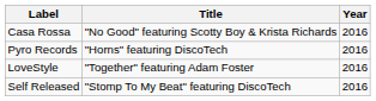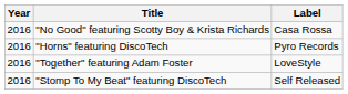columns swapped: Year <-> Label
